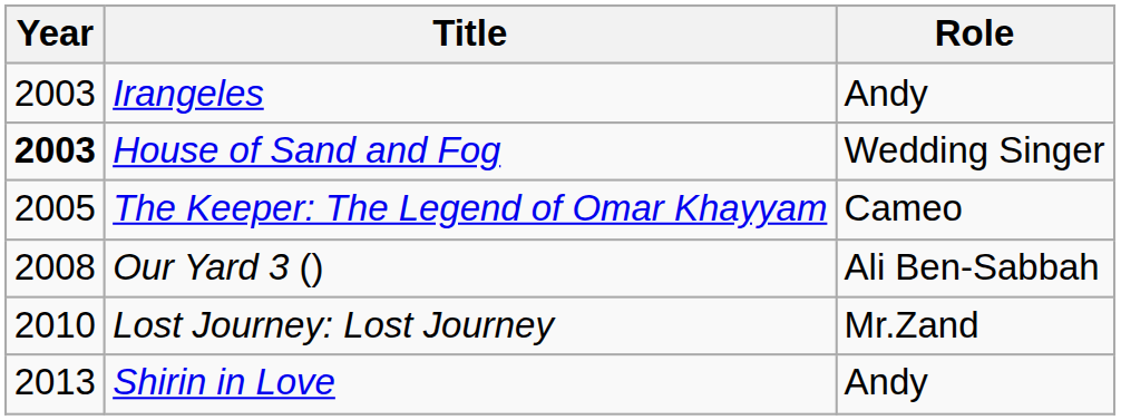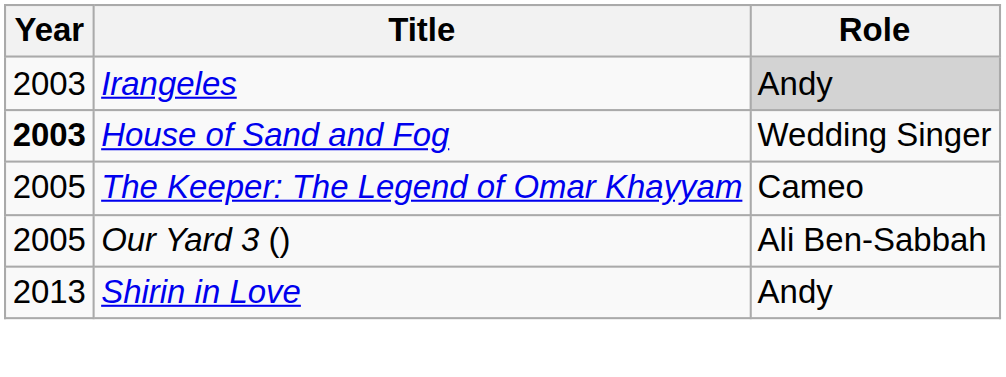Irangeles | Role: no background -> lightgrey background
Our Yard 3 () | Year: 2008 -> 2005
- row: 2010 | Lost Journey: Lost Journey | Mr.Zand
